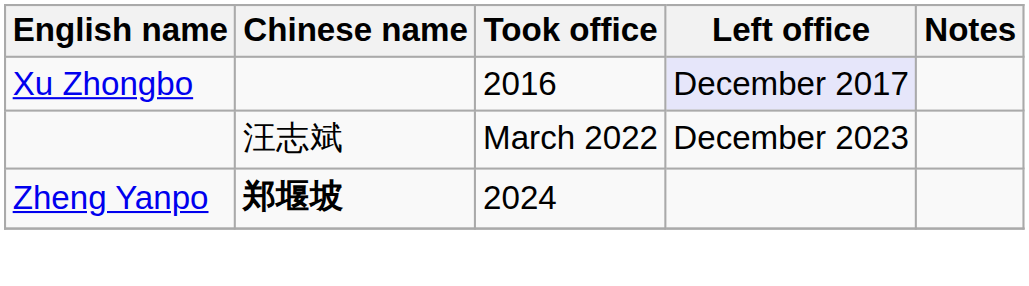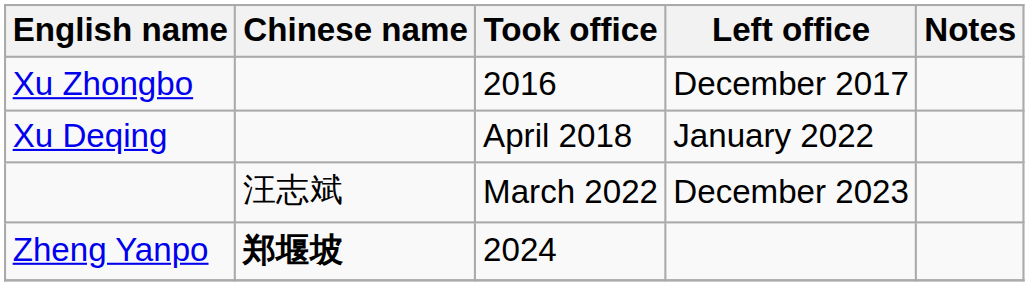Xu Zhongbo | Left office: lavender background -> no background
+ row: Xu Deqing | April 2018 | January 2022
